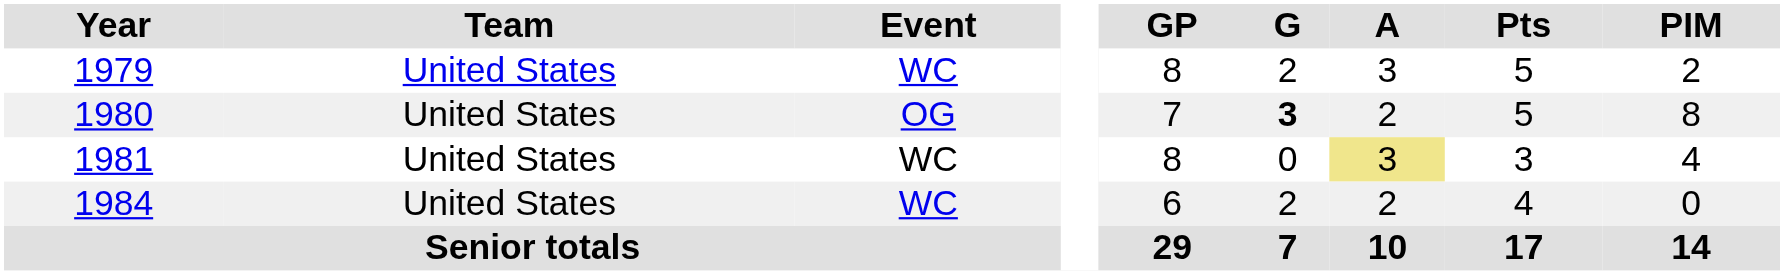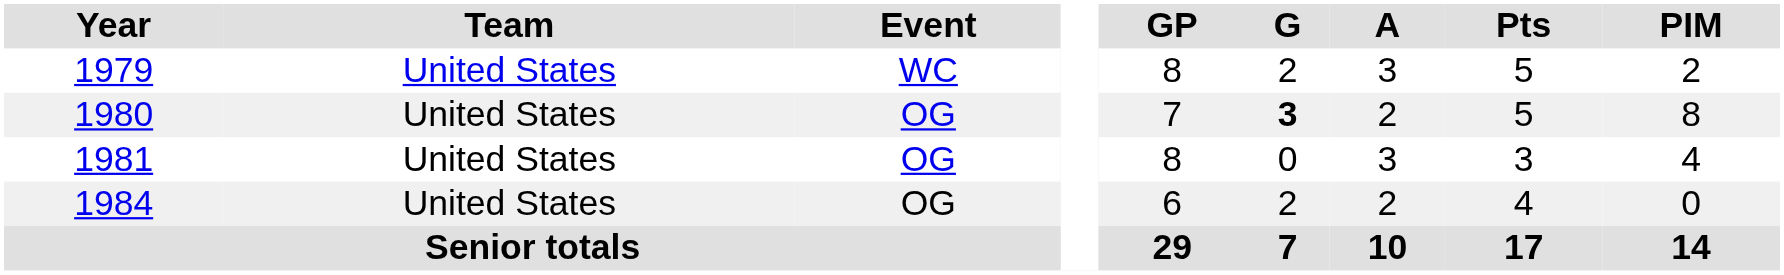1981 | Event: WC -> OG
1981 | A: khaki background -> no background
1984 | Event: WC -> OG
